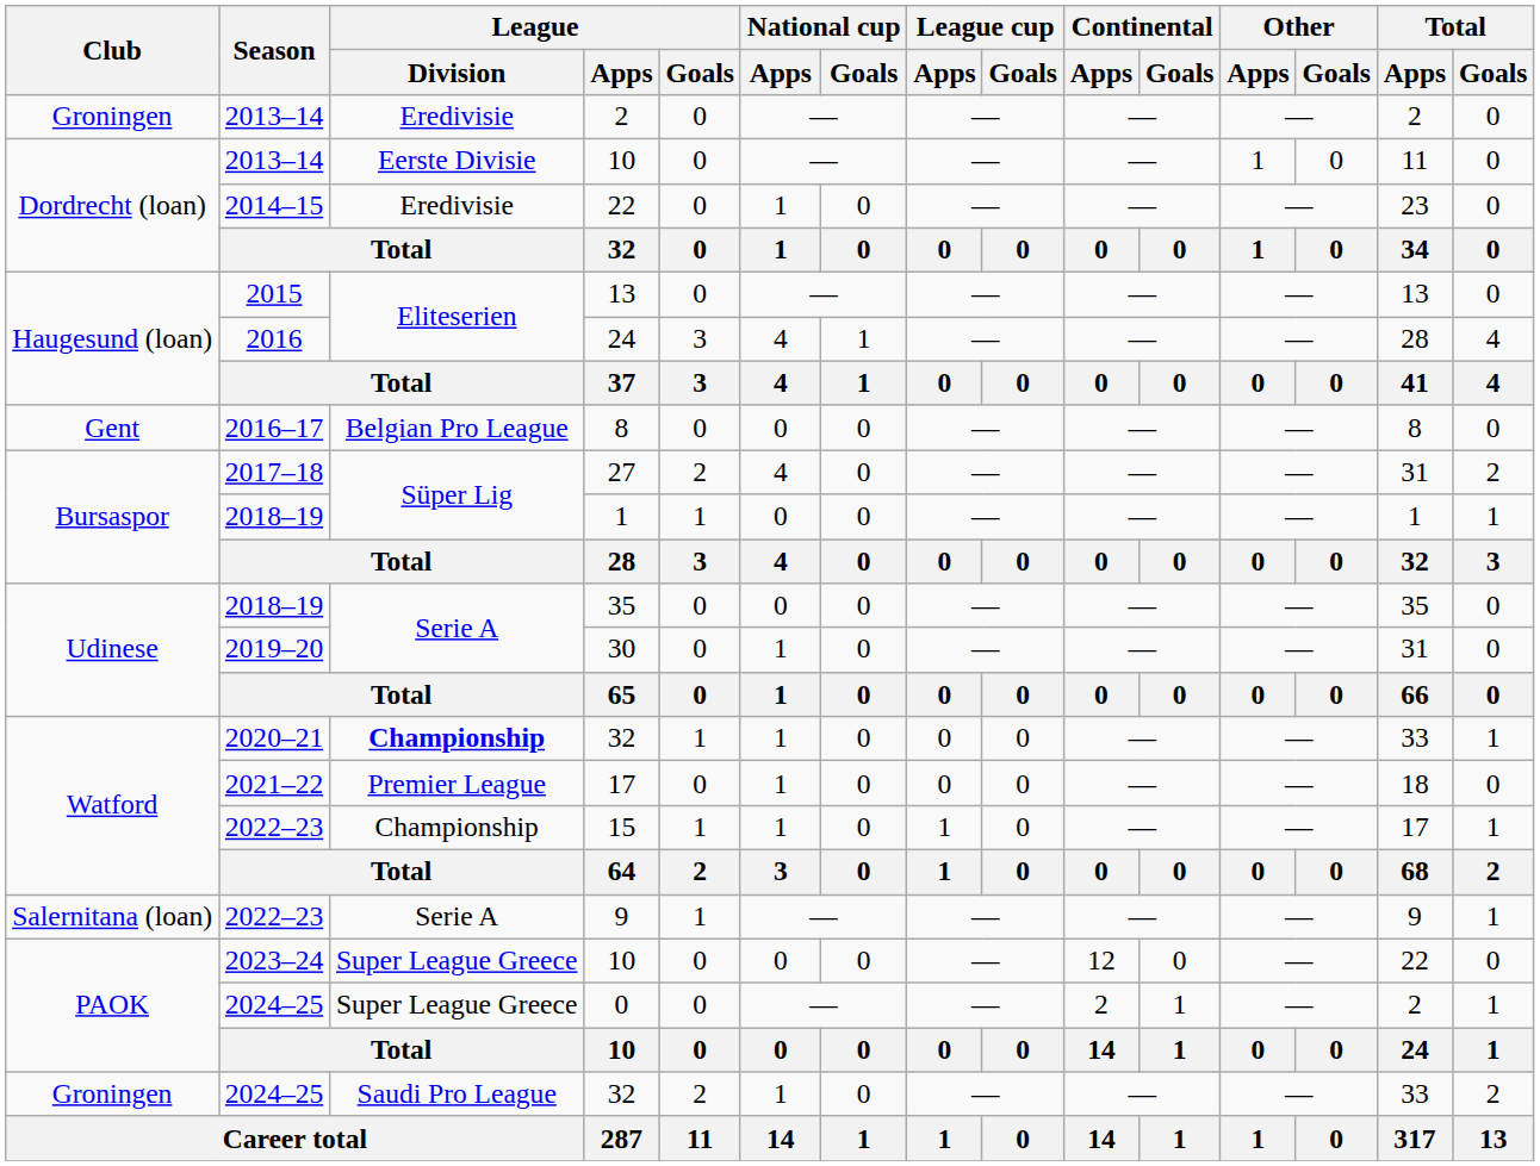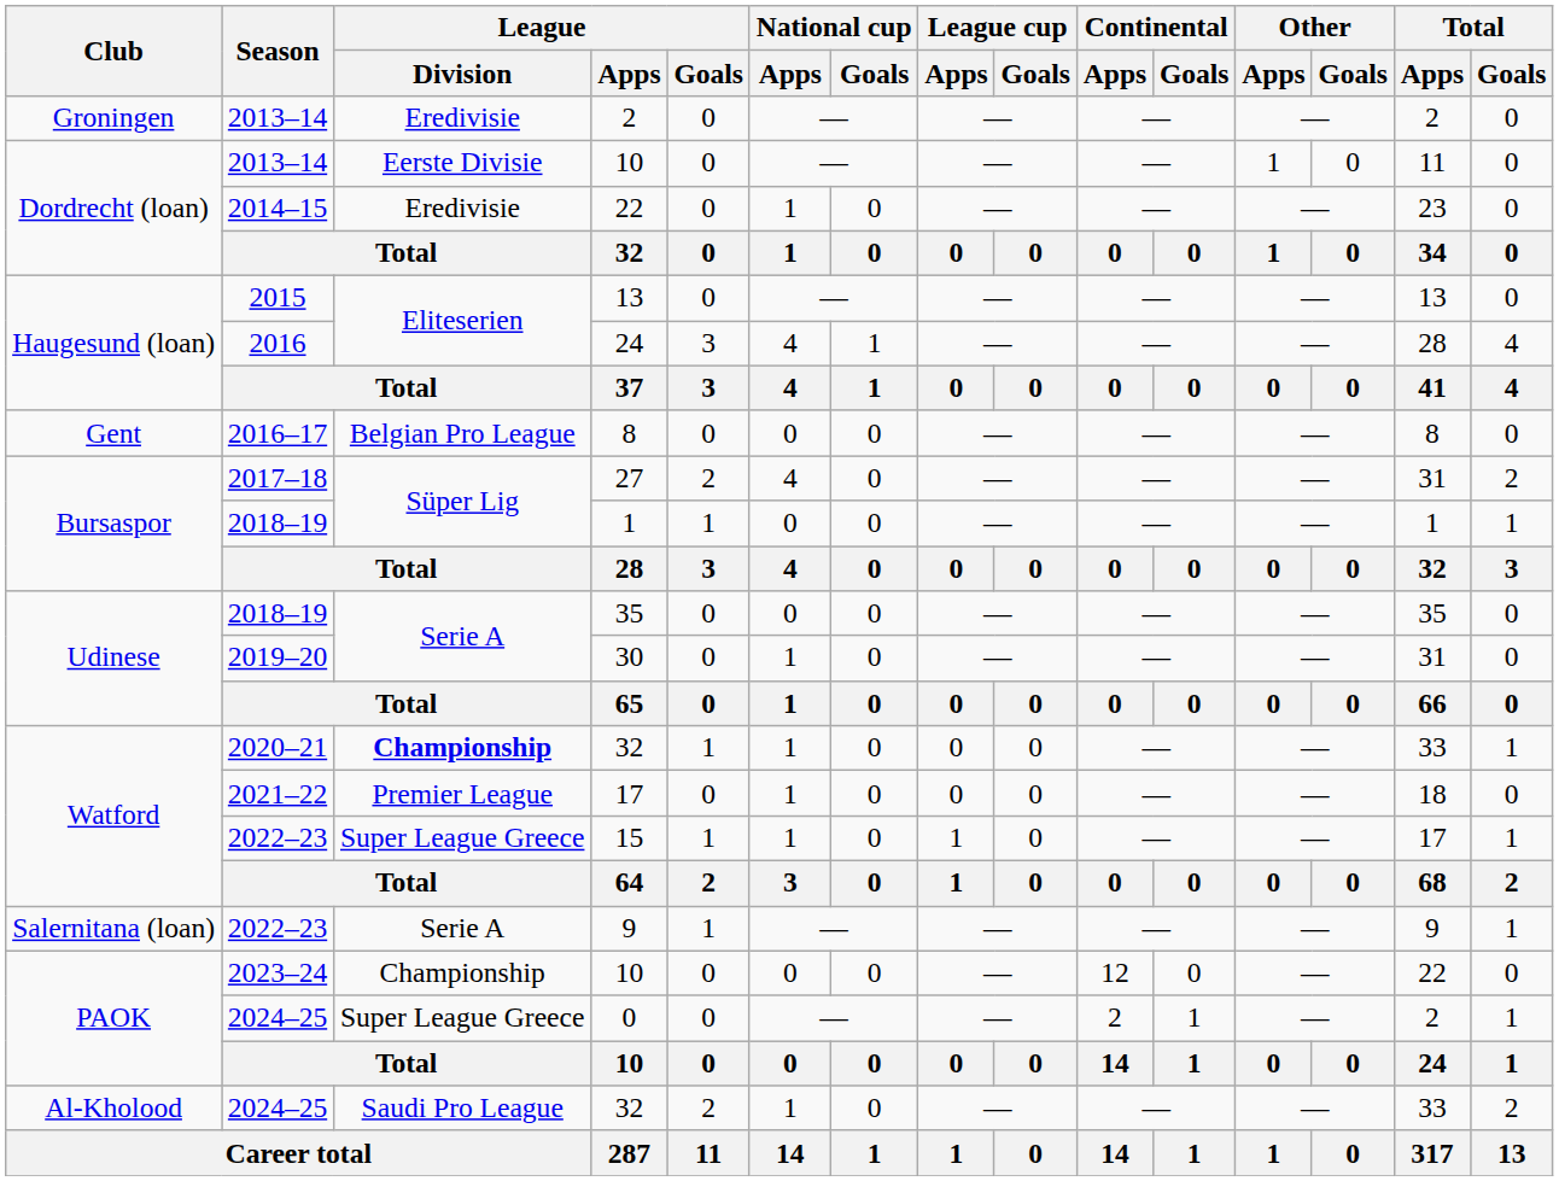15 | League / Division: Championship -> Super League Greece
2023–24 / 10 | League / Division: Super League Greece -> Championship
2024–25 / 32 | Club: Groningen -> Al-Kholood
